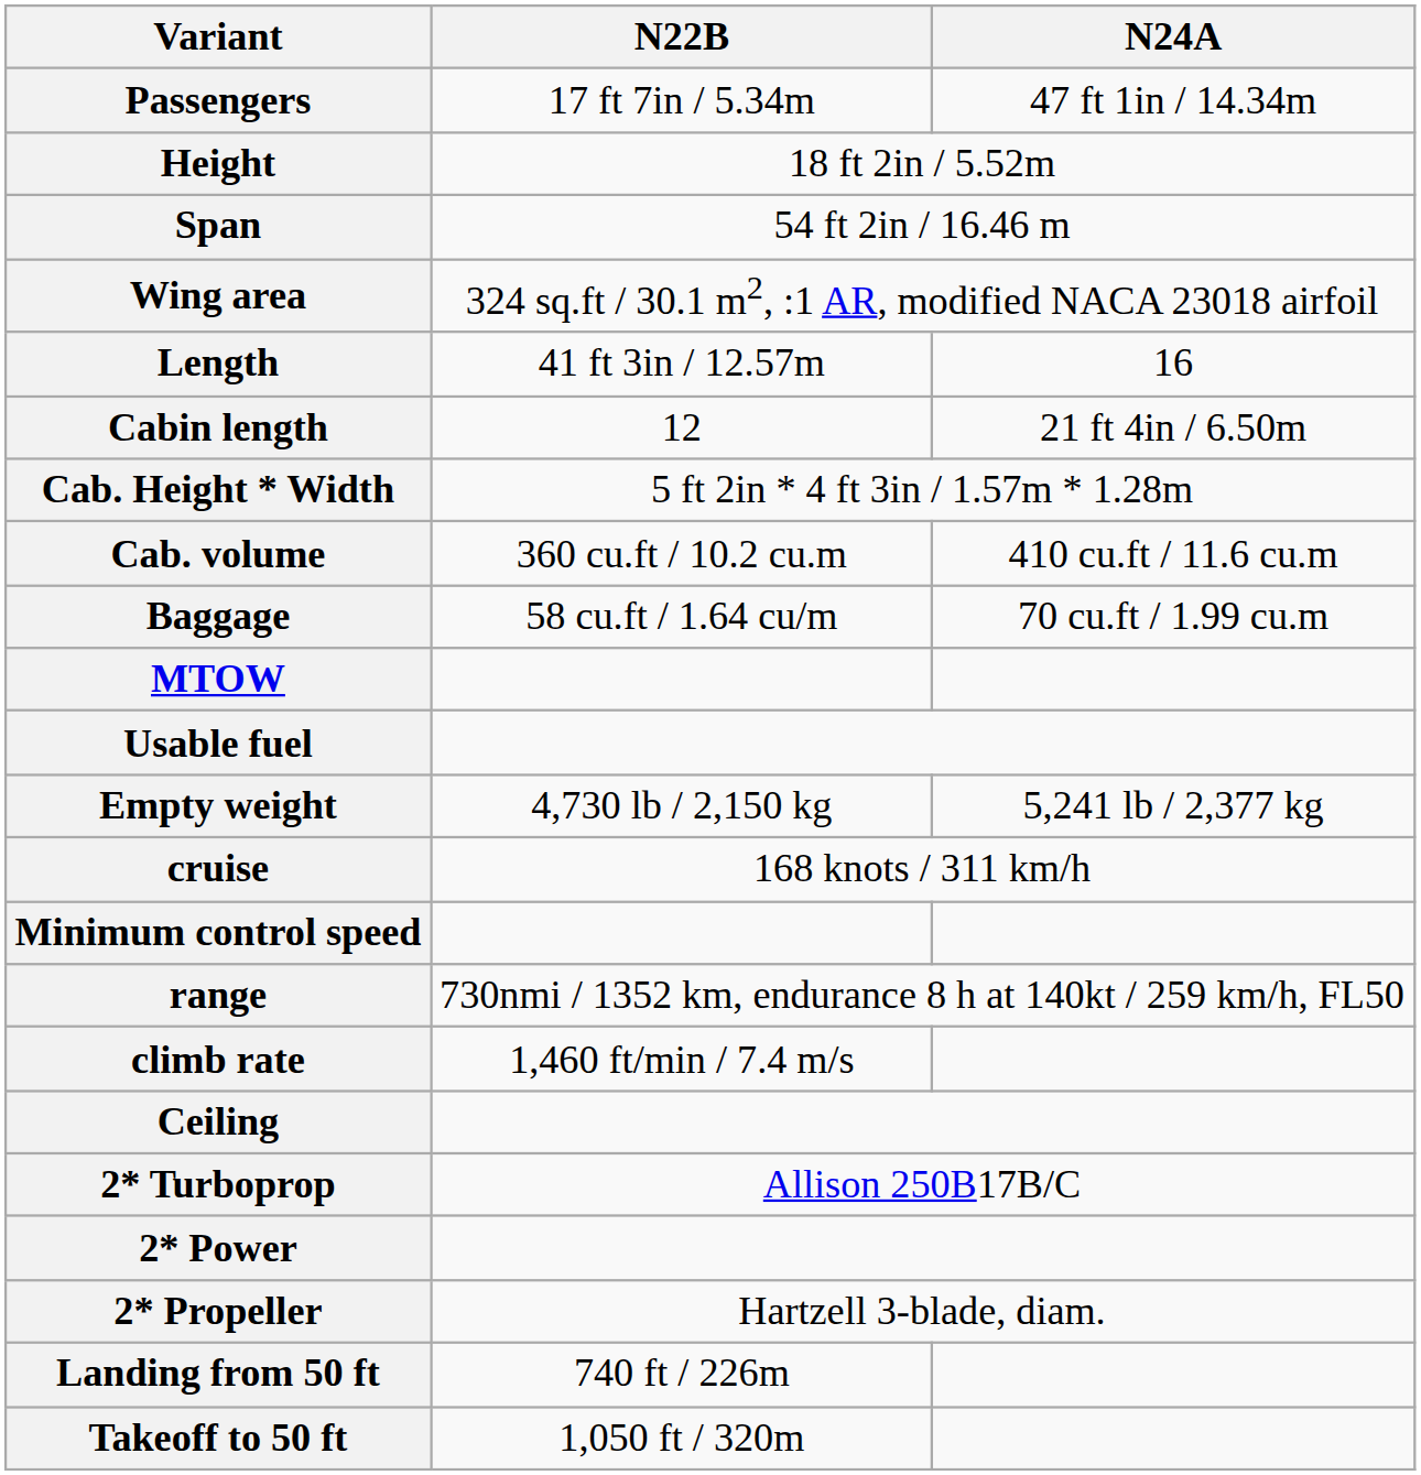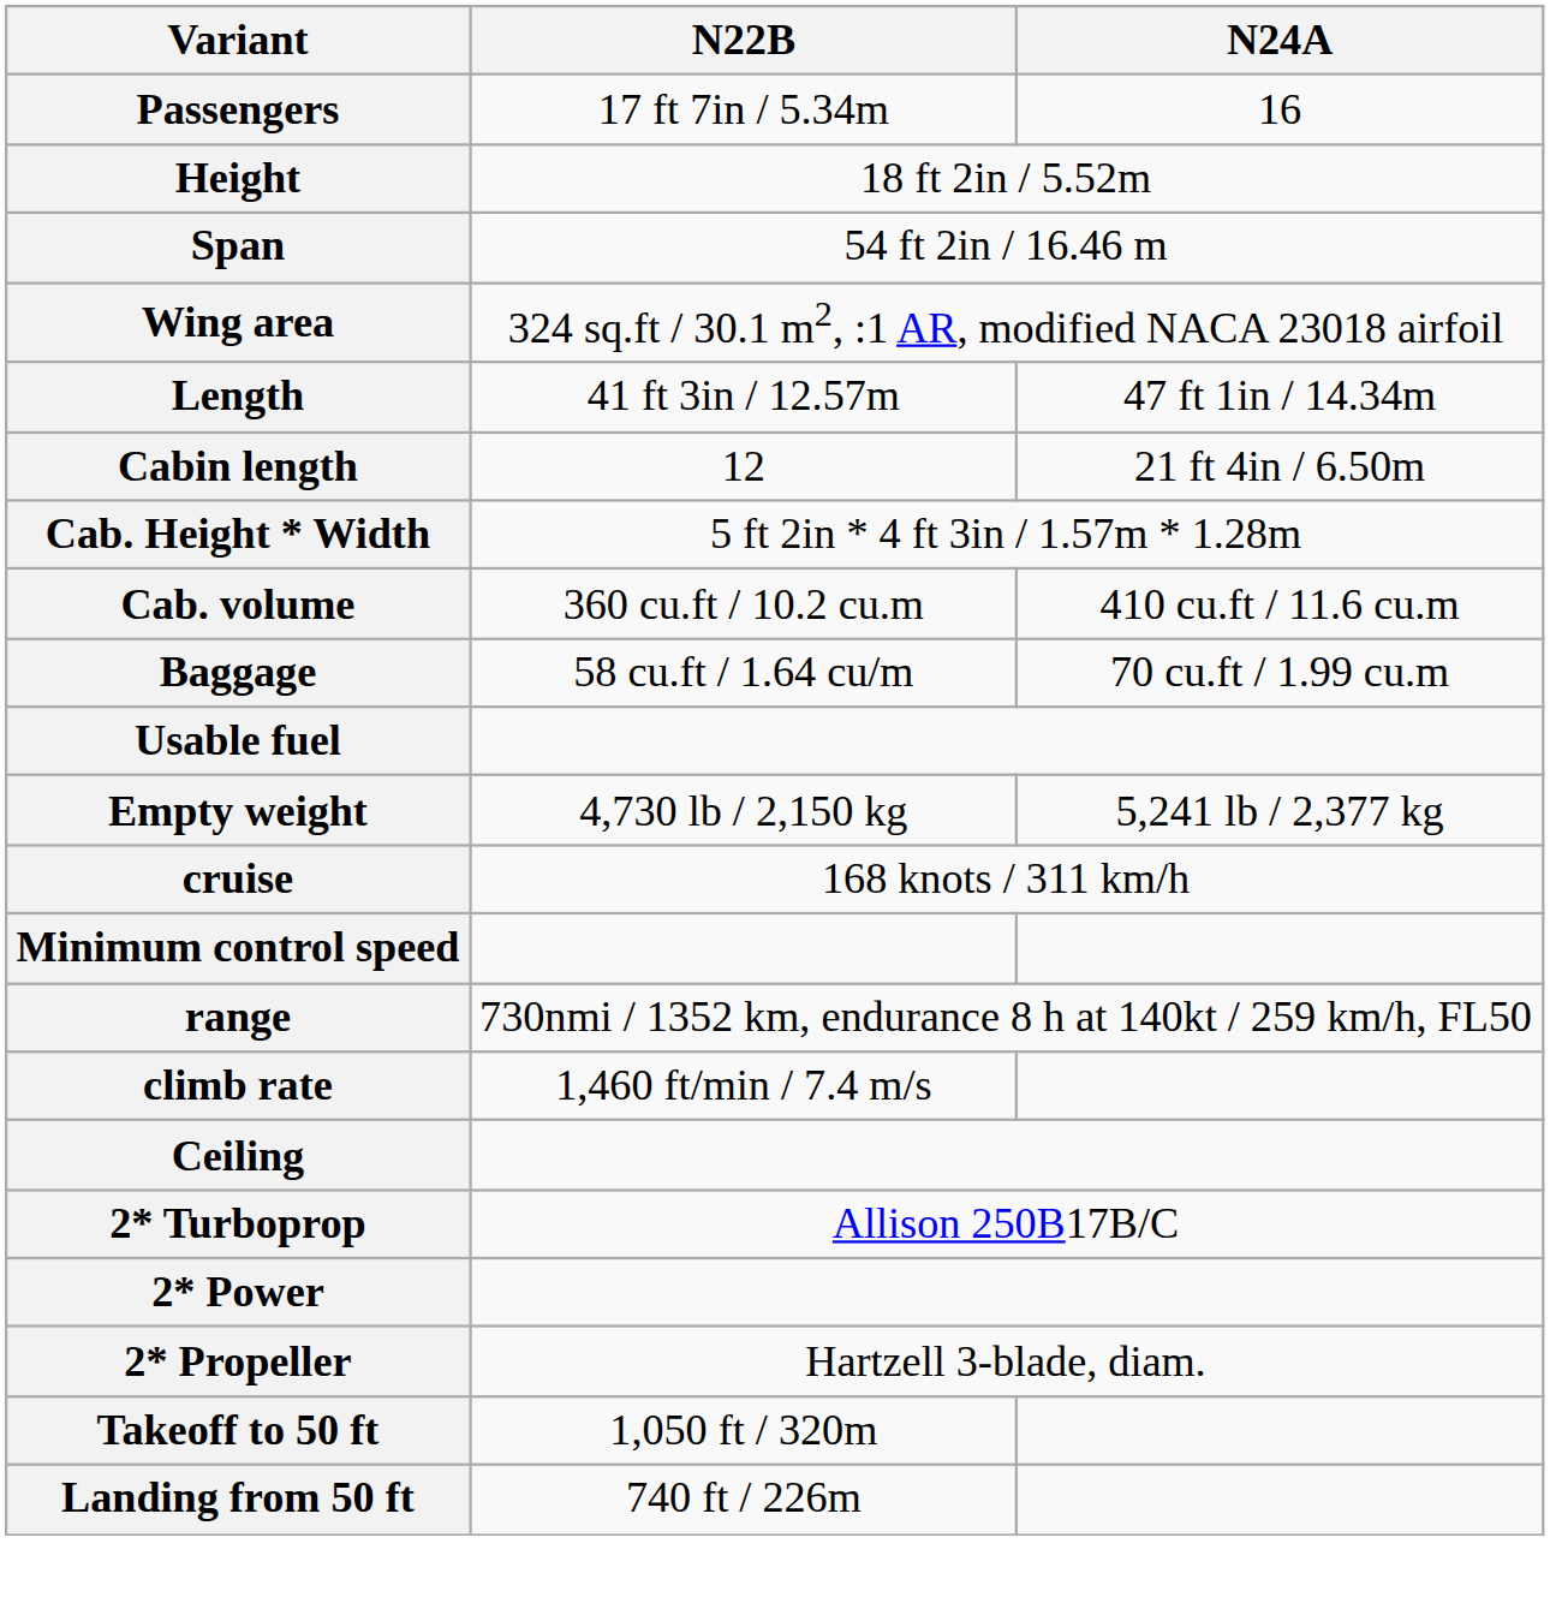Passengers | N24A: 47 ft 1in / 14.34m -> 16
Length | N24A: 16 -> 47 ft 1in / 14.34m
- row: MTOW
rows swapped: Takeoff to 50 ft <-> Landing from 50 ft
